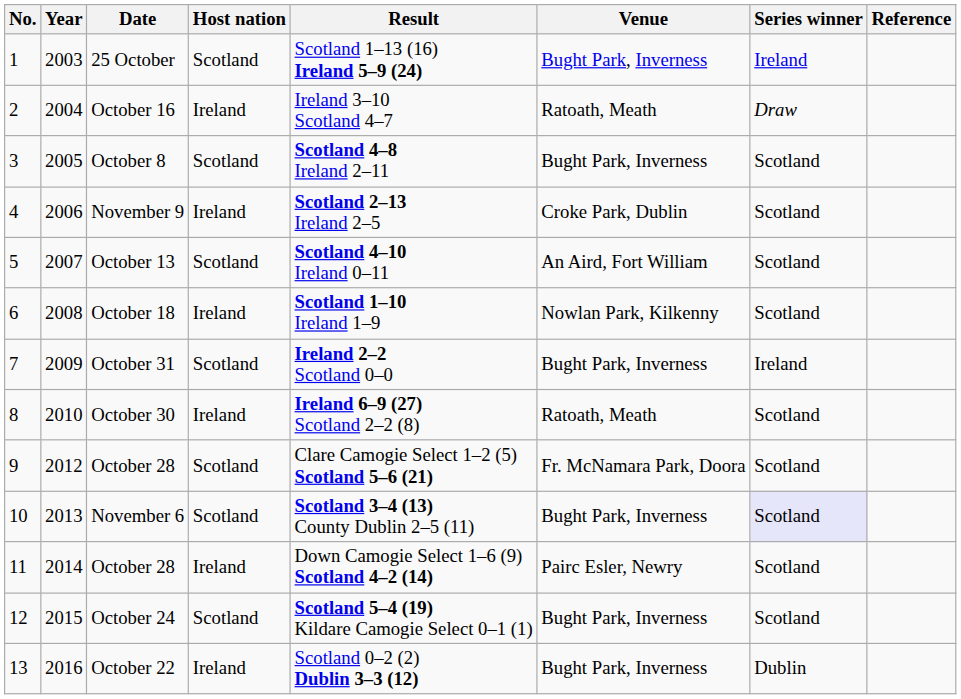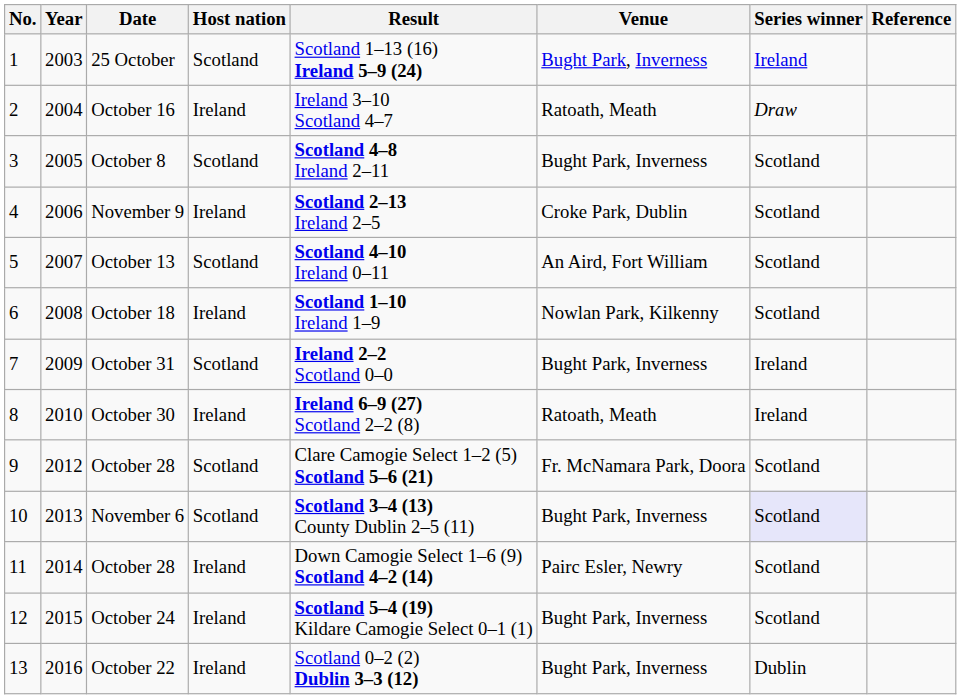October 30 | Series winner: Scotland -> Ireland
October 24 | Host nation: Scotland -> Ireland
